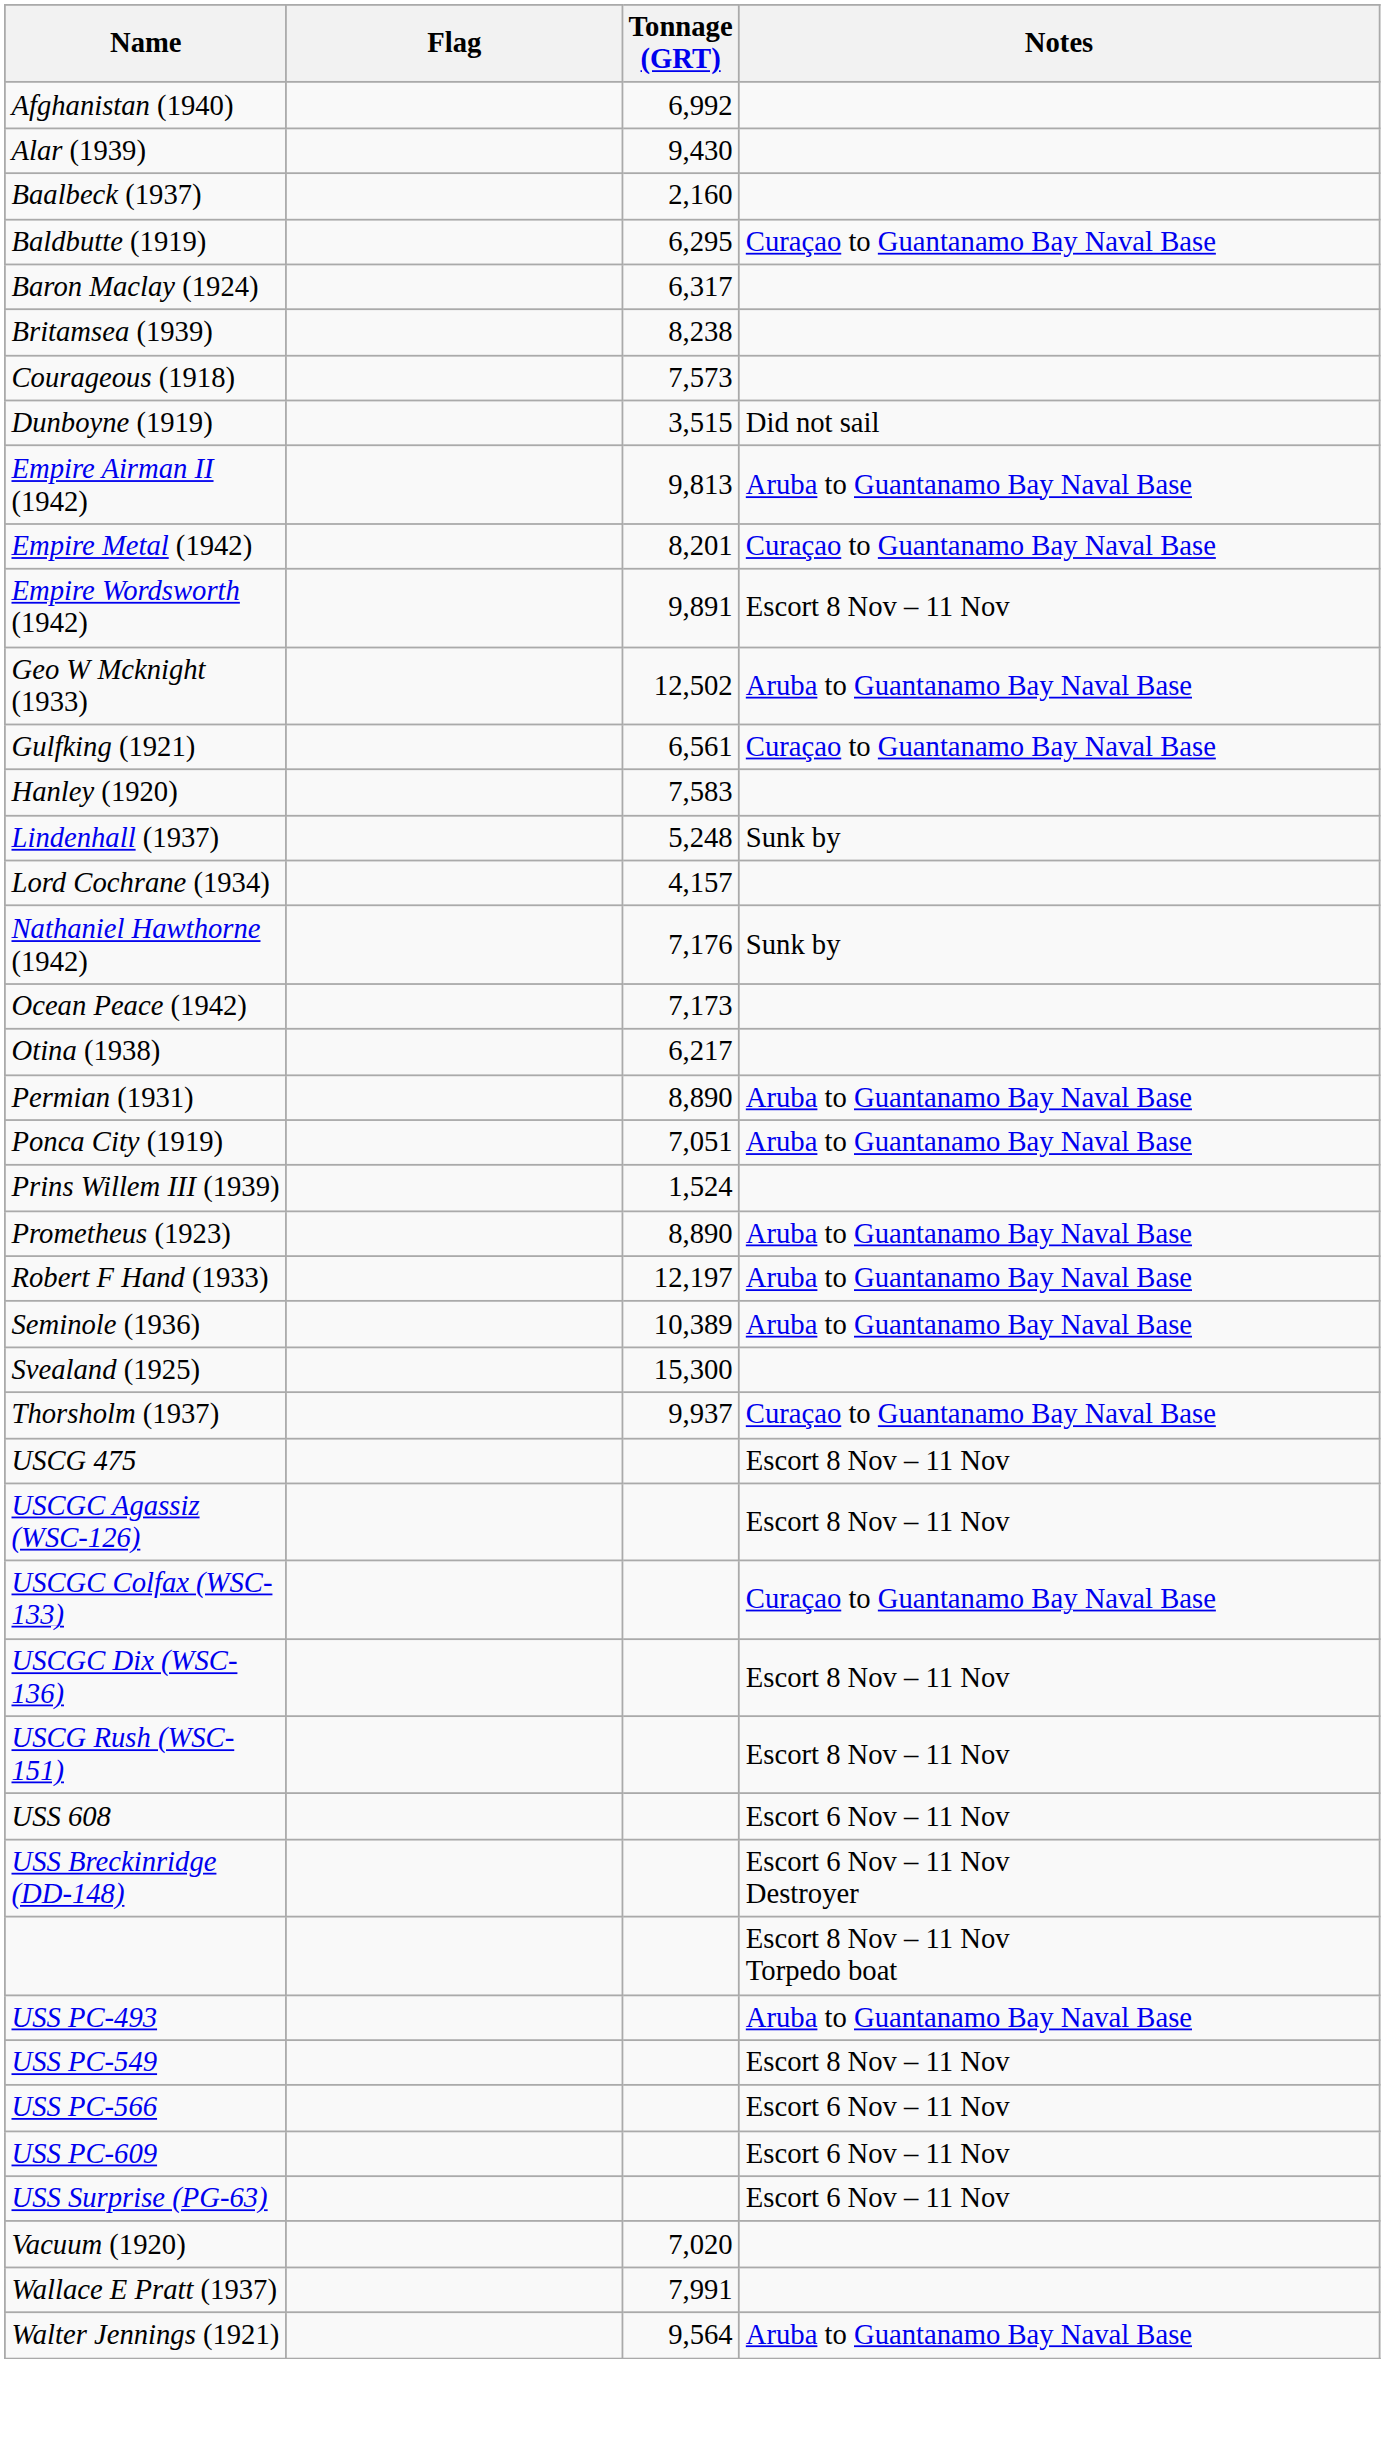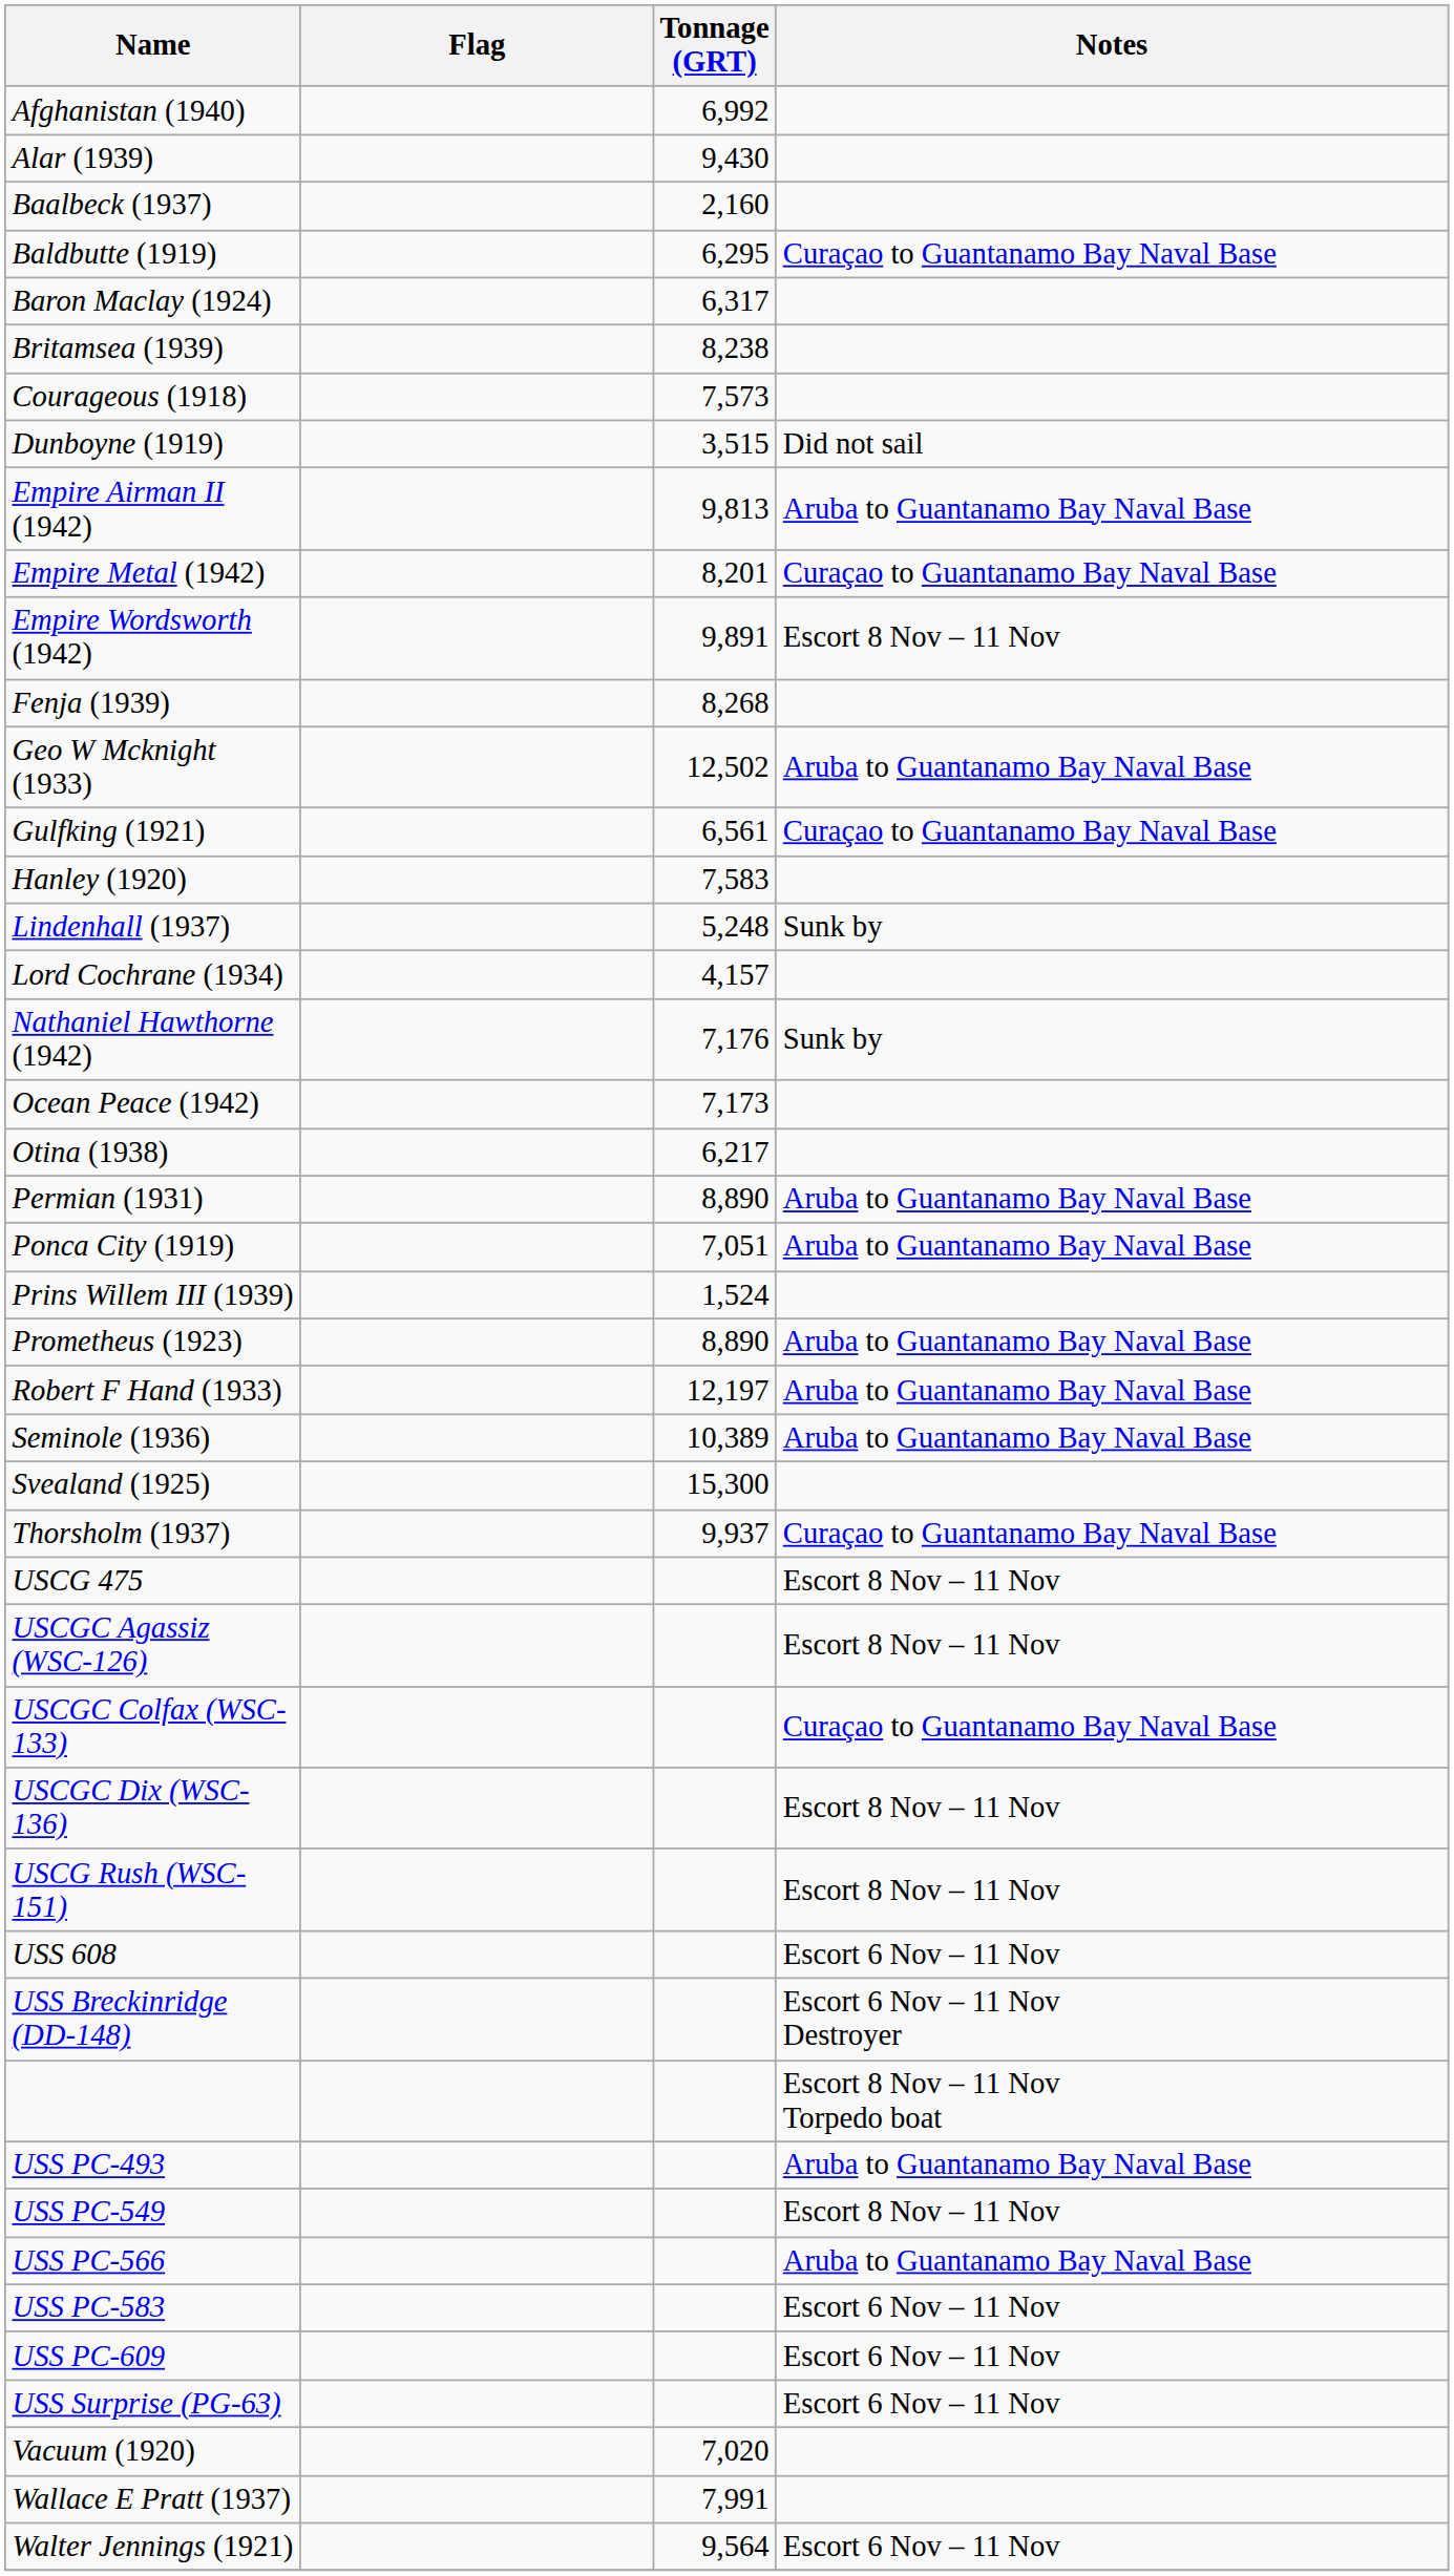+ row: Fenja (1939) | 8,268
USS PC-566 | Notes: Escort 6 Nov – 11 Nov -> Aruba to Guantanamo Bay Naval Base
+ row: USS PC-583 | Escort 6 Nov – 11 Nov
Walter Jennings (1921) | Notes: Aruba to Guantanamo Bay Naval Base -> Escort 6 Nov – 11 Nov
